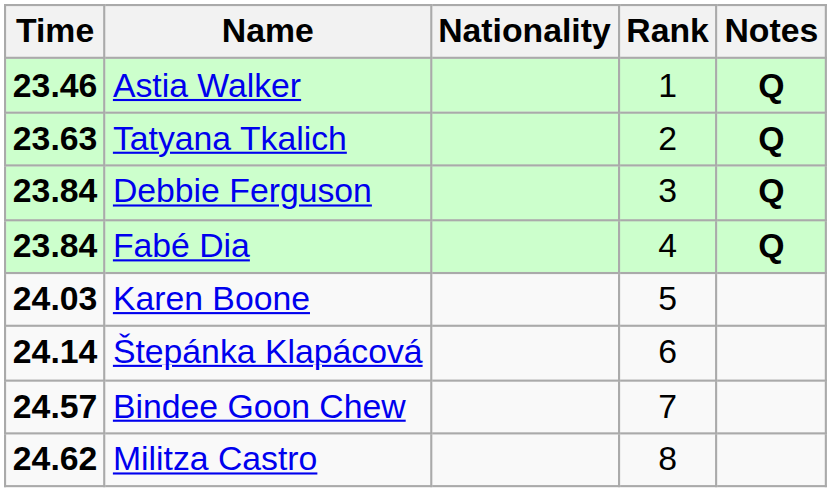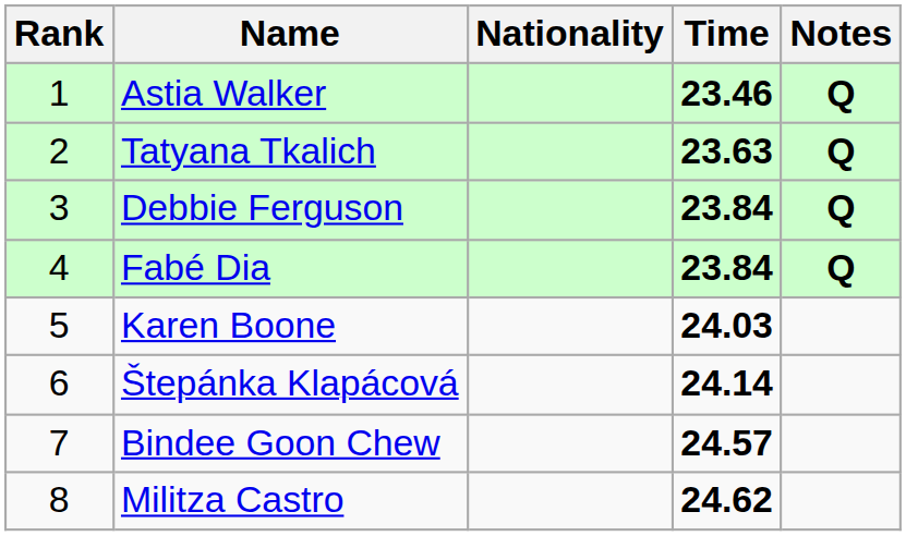columns swapped: Rank <-> Time
